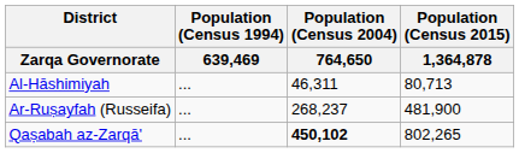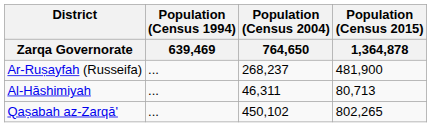rows swapped: Al-Hāshimiyah <-> Ar-Ruṣayfah (Russeifa)
Qaṣabah az-Zarqā' | Population (Census 2004) / 764,650: bold -> normal
